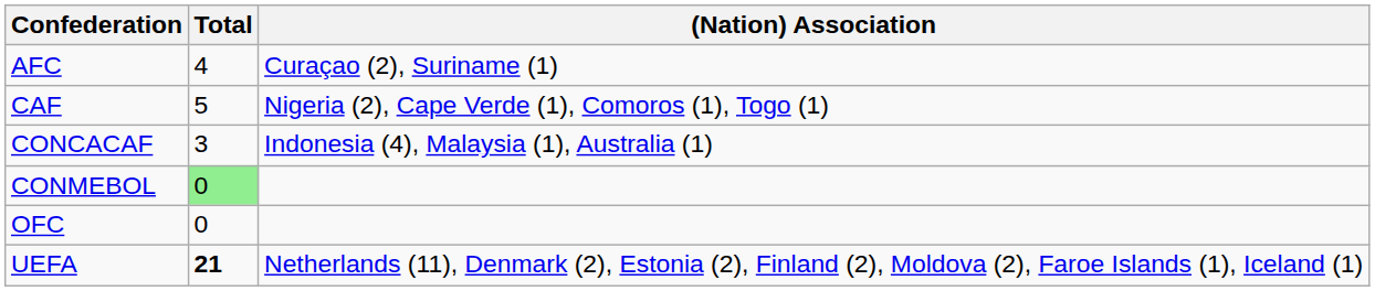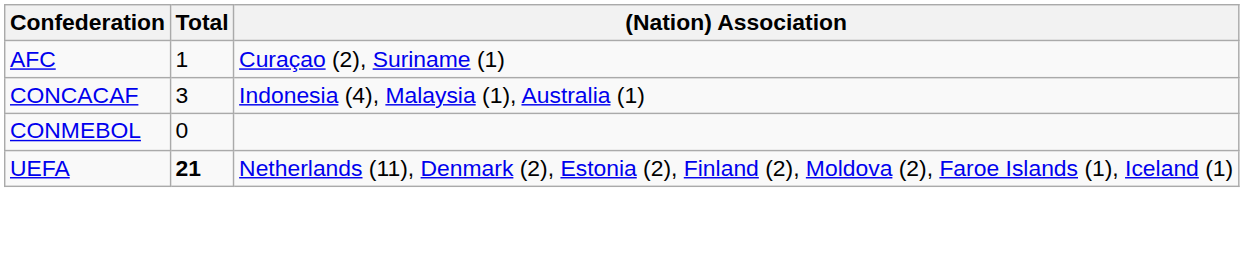AFC | Total: 4 -> 1
- row: CAF | 5 | Nigeria (2), Cape Verde (1), Comoros (1), Togo (1)
CONMEBOL | Total: lightgreen background -> no background
- row: OFC | 0
